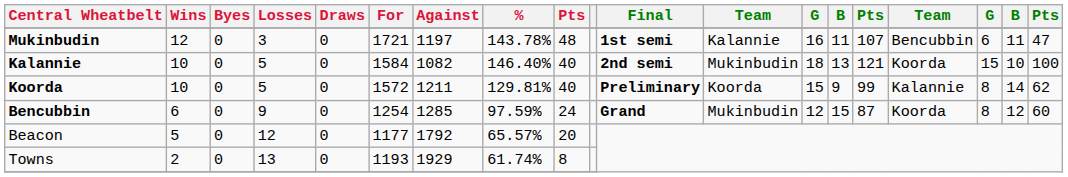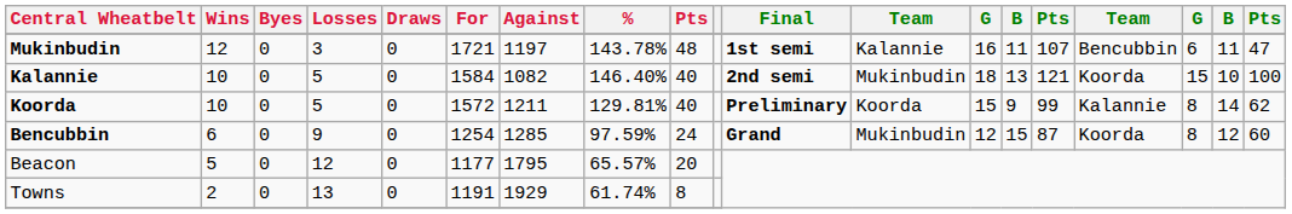Beacon | Against: 1792 -> 1795
Towns | For: 1193 -> 1191
